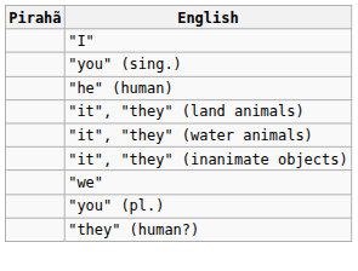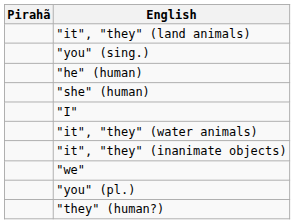rows swapped: "I" <-> "it", "they" (land animals)
+ row: "she" (human)
